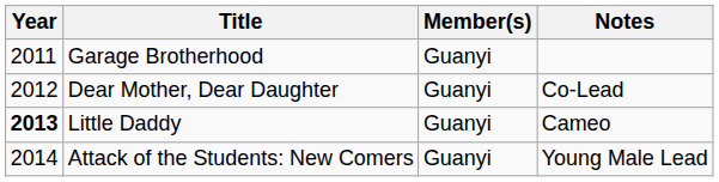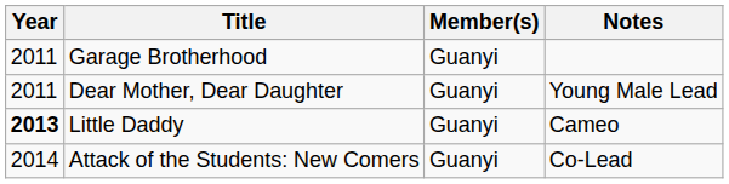Dear Mother, Dear Daughter | Year: 2012 -> 2011
Dear Mother, Dear Daughter | Notes: Co-Lead -> Young Male Lead
Attack of the Students: New Comers | Notes: Young Male Lead -> Co-Lead
